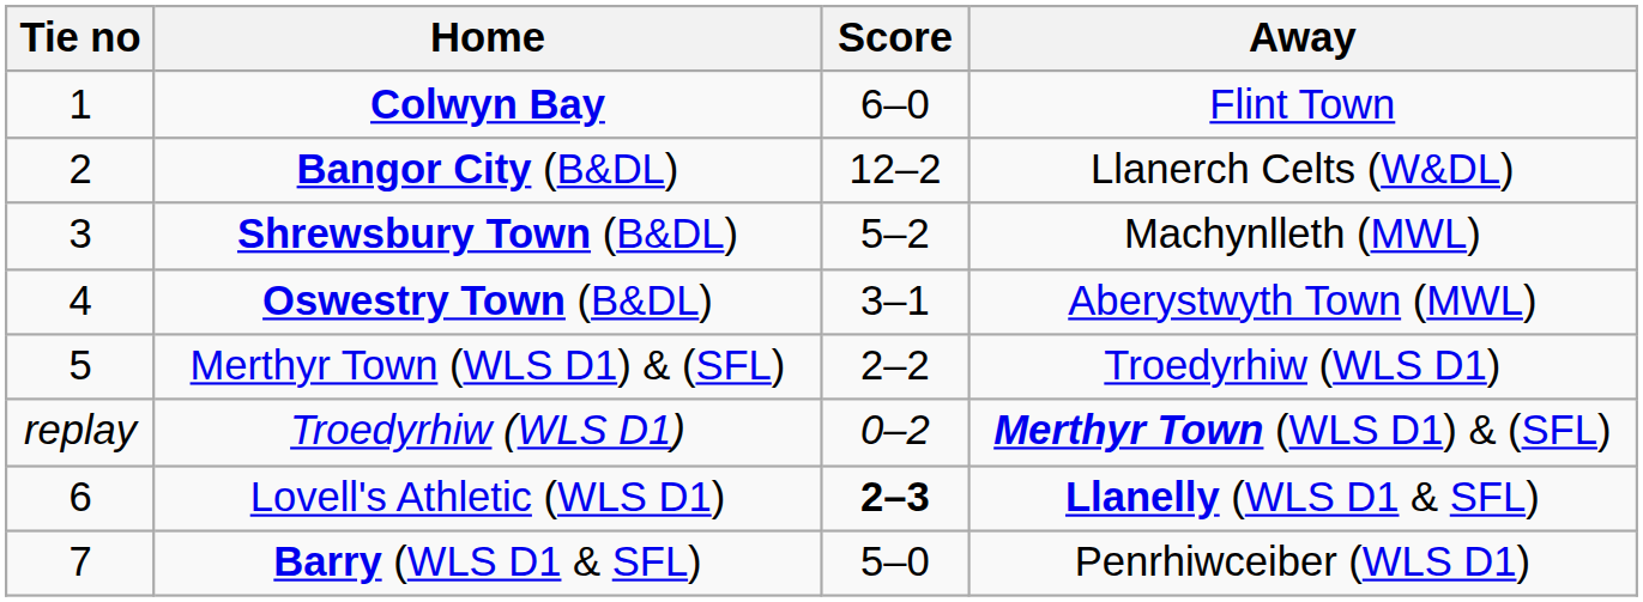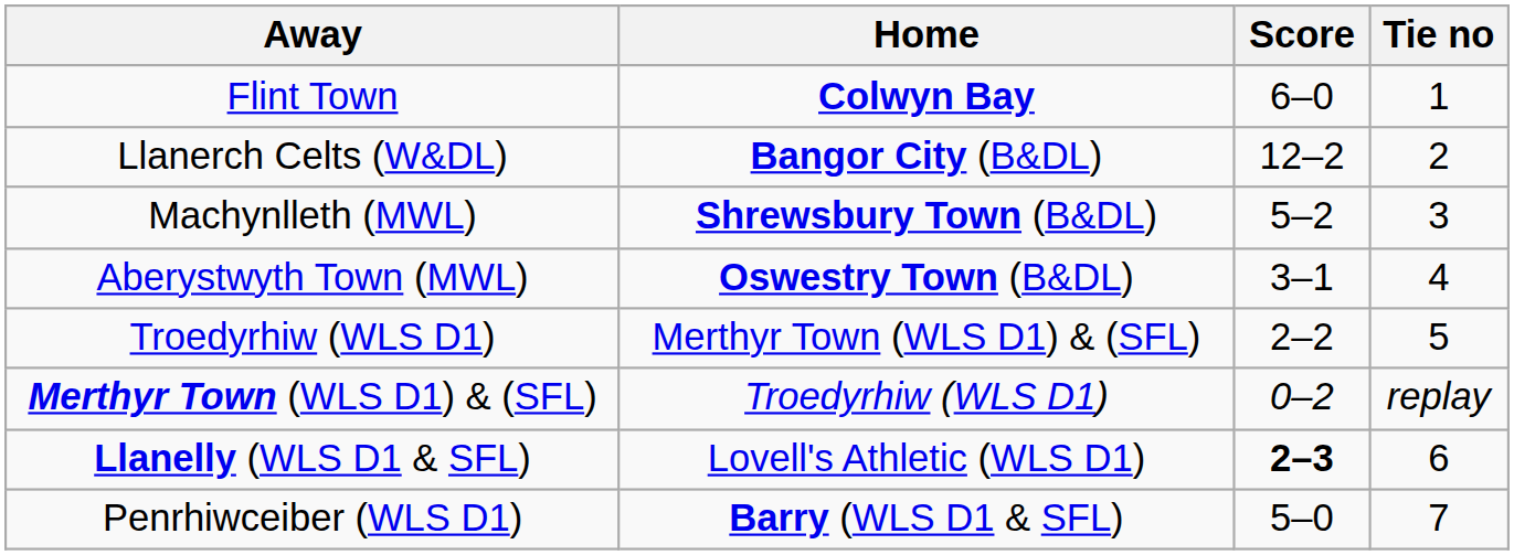columns swapped: Tie no <-> Away
